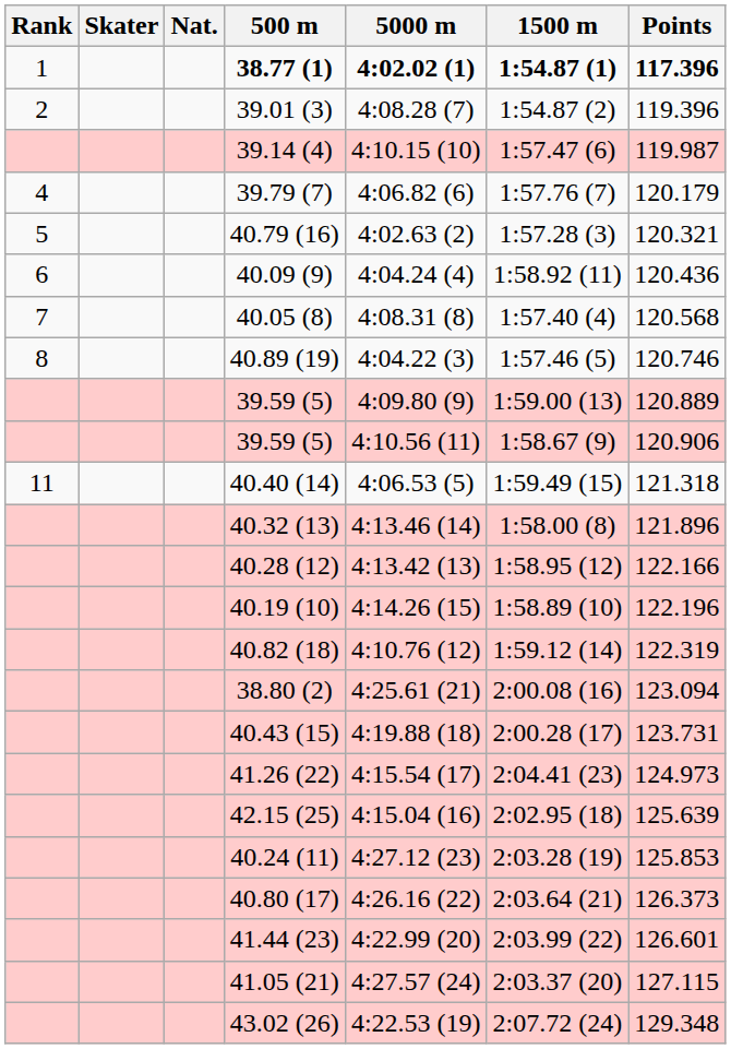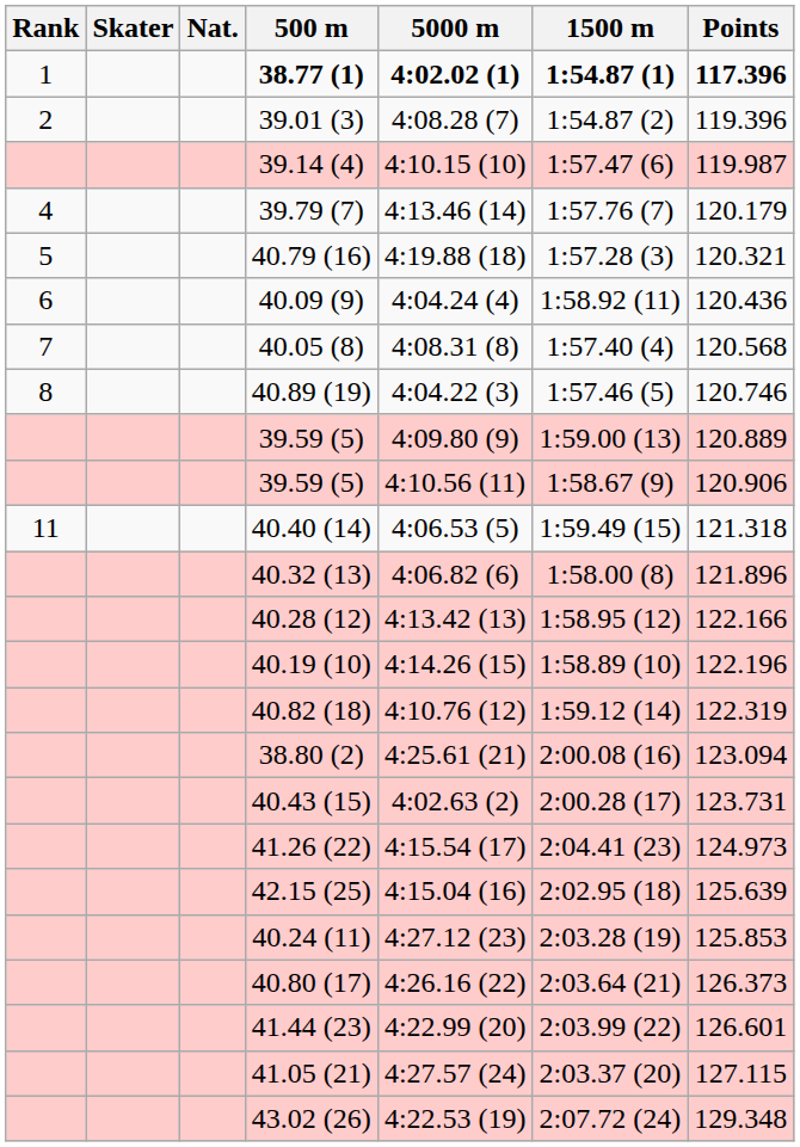39.79 (7) | 5000 m: 4:06.82 (6) -> 4:13.46 (14)
40.79 (16) | 5000 m: 4:02.63 (2) -> 4:19.88 (18)
40.32 (13) | 5000 m: 4:13.46 (14) -> 4:06.82 (6)
40.43 (15) | 5000 m: 4:19.88 (18) -> 4:02.63 (2)
